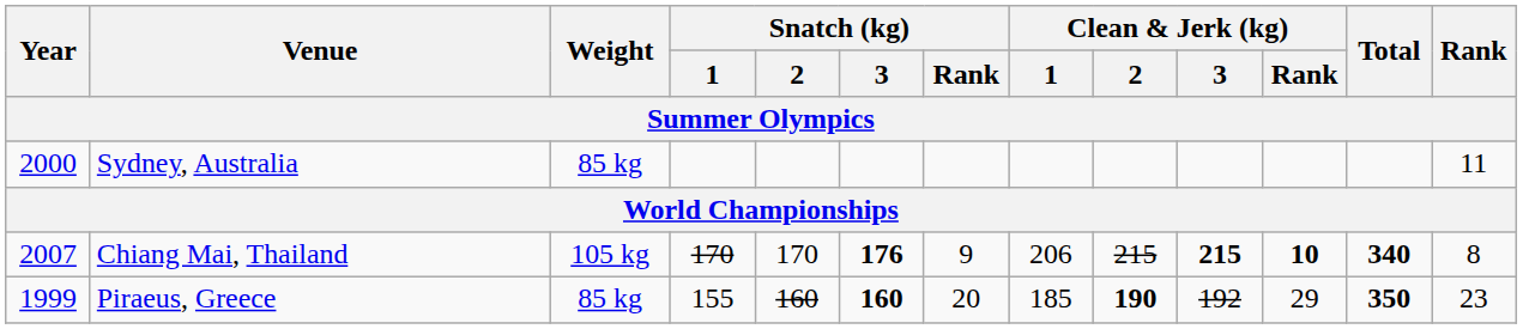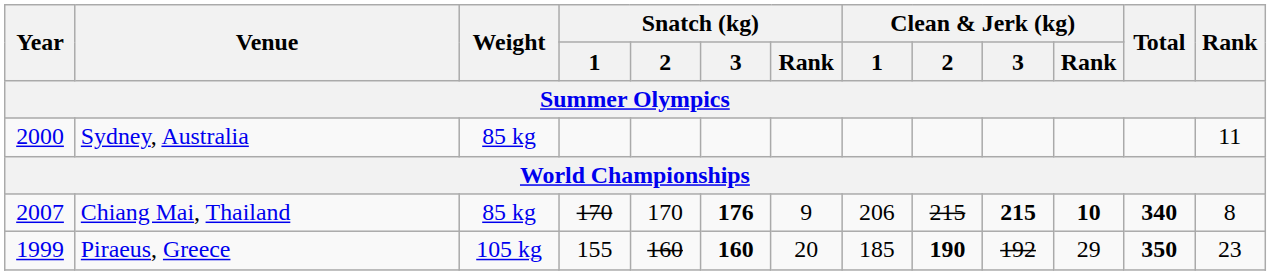Chiang Mai, Thailand | Weight: 105 kg -> 85 kg
Piraeus, Greece | Weight: 85 kg -> 105 kg
